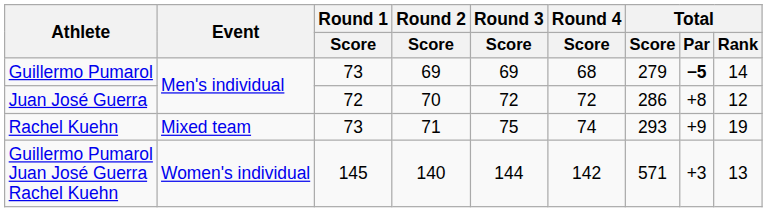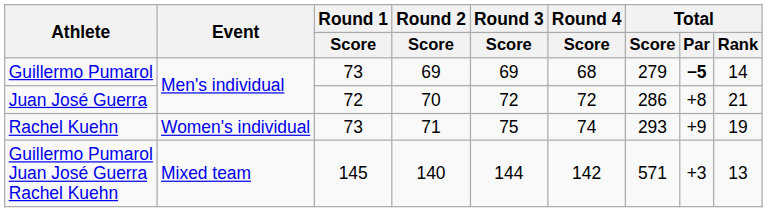Juan José Guerra | Total / Rank: 12 -> 21
Rachel Kuehn | Event: Mixed team -> Women's individual
Guillermo Pumarol Juan José Guerra Rachel Kuehn | Event: Women's individual -> Mixed team
